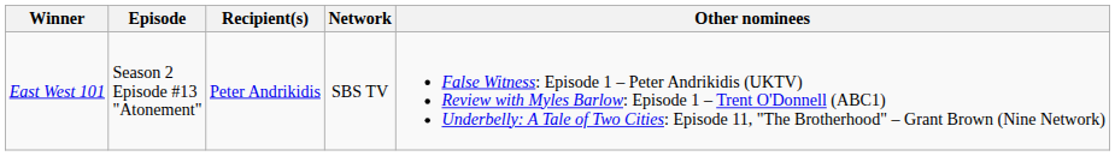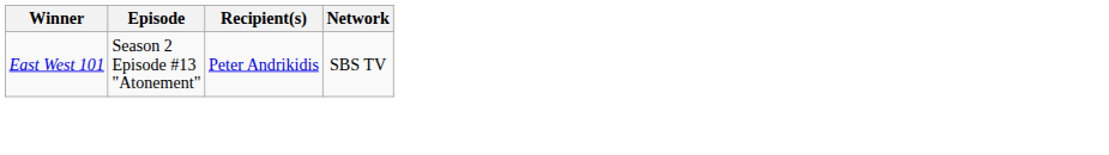- column: Other nominees | False Witness: Episode 1 – Peter Andrikidis (UKTV) Review with Myles Barlow: Episode 1 – Trent O'Donnell (ABC1) Underbelly: A Tale of Two Cities: Episode 11, "The Brotherhood" – Grant Brown (Nine Network)
